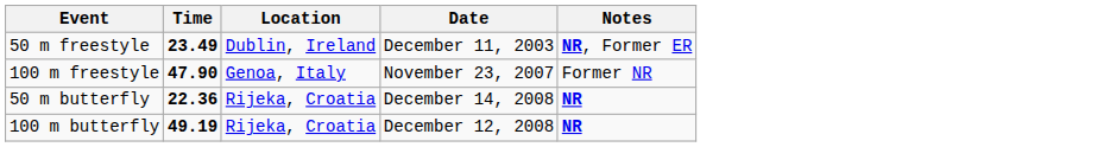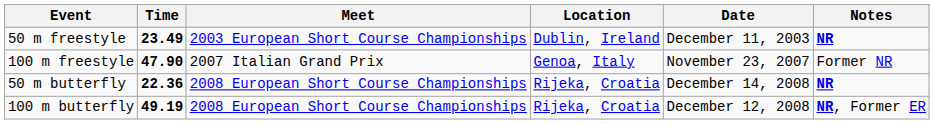+ column: Meet | 2003 European Short Course Championships | 2007 Italian Grand Prix | 2008 European Short Course Championships | 2008 European Short Course Championships
50 m freestyle | Notes: NR, Former ER -> NR
100 m butterfly | Notes: NR -> NR, Former ER
